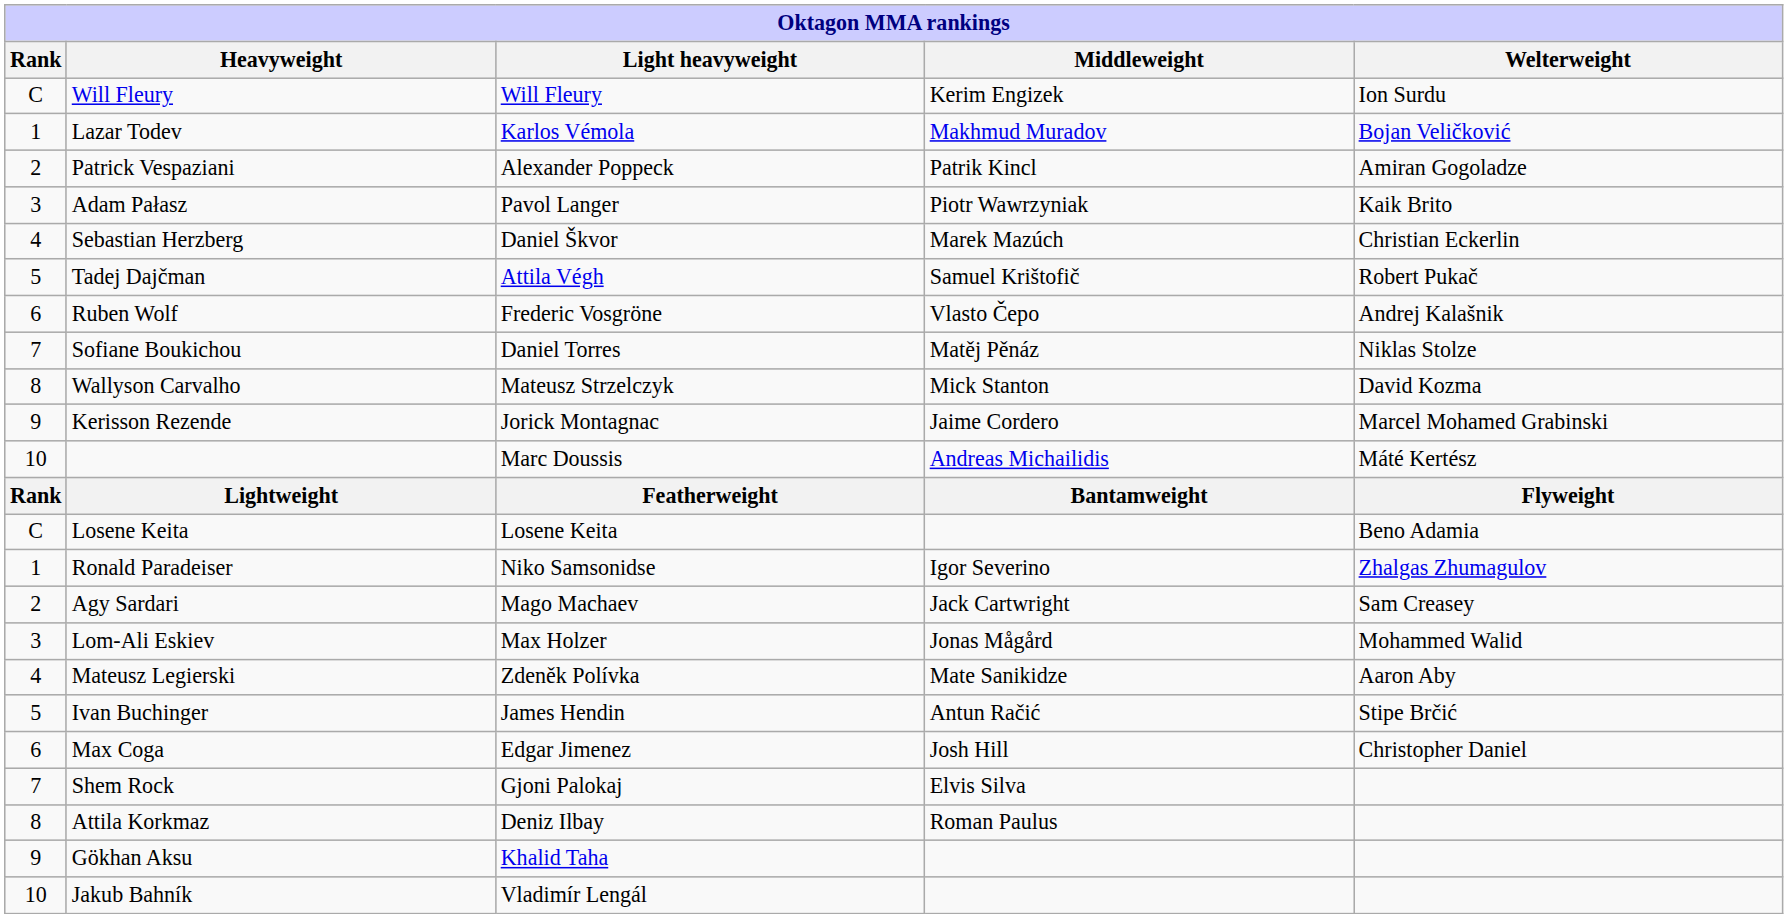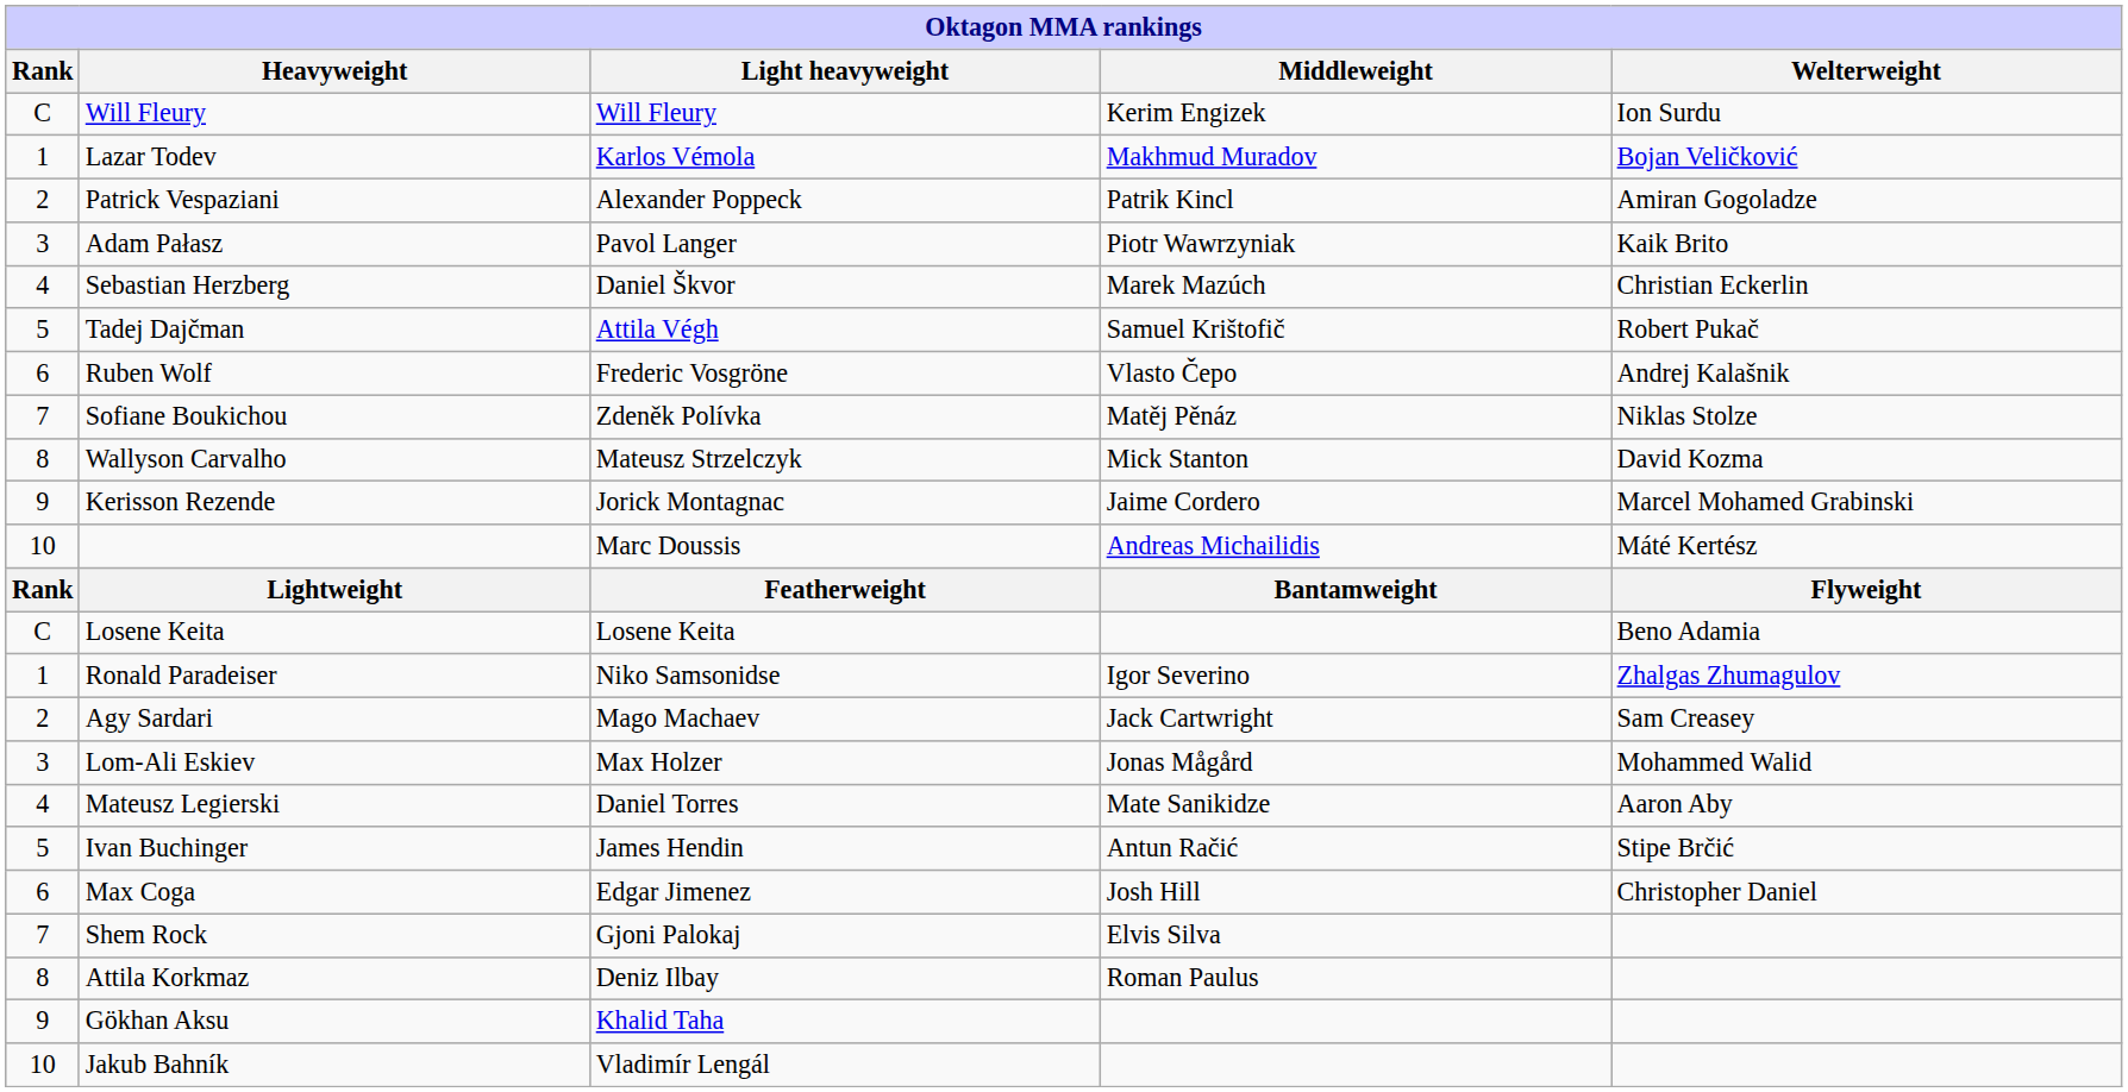Sofiane Boukichou | Light heavyweight: Daniel Torres -> Zdeněk Polívka
Mateusz Legierski | Light heavyweight: Zdeněk Polívka -> Daniel Torres
